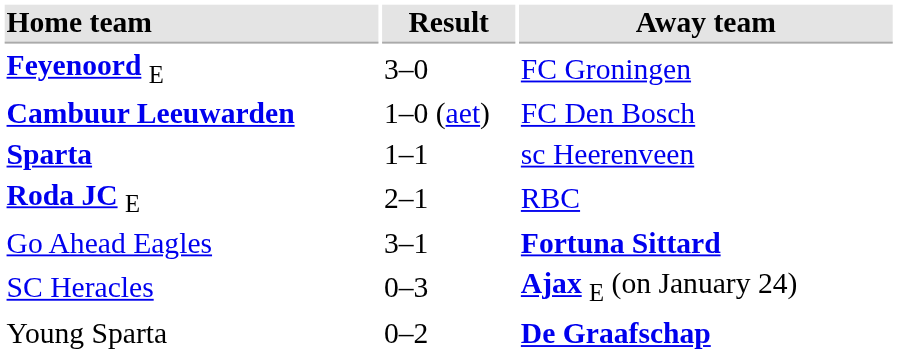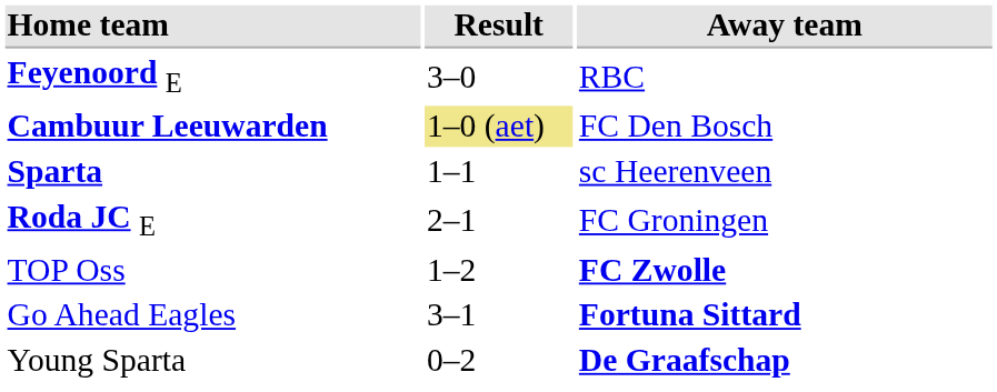Feyenoord E | Away team: FC Groningen -> RBC
Cambuur Leeuwarden | Result: no background -> khaki background
Roda JC E | Away team: RBC -> FC Groningen
+ row: TOP Oss | 1–2 | FC Zwolle
- row: SC Heracles | 0–3 | Ajax E (on January 24)
